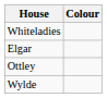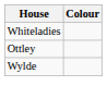- row: Elgar
